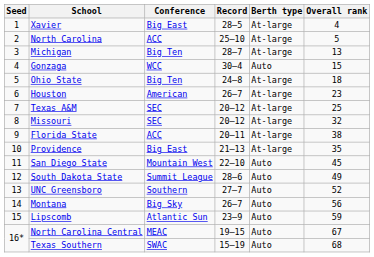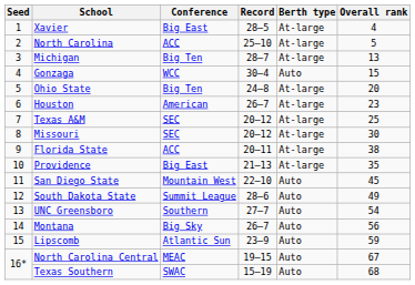Ohio State | Overall rank: 18 -> 20
Missouri | Overall rank: 32 -> 30
UNC Greensboro | Overall rank: 52 -> 54
